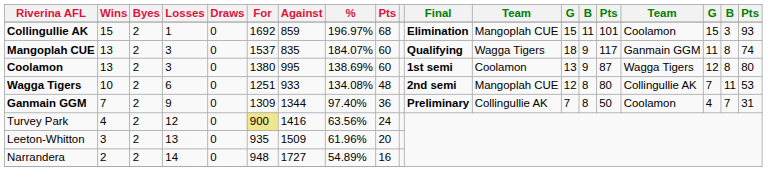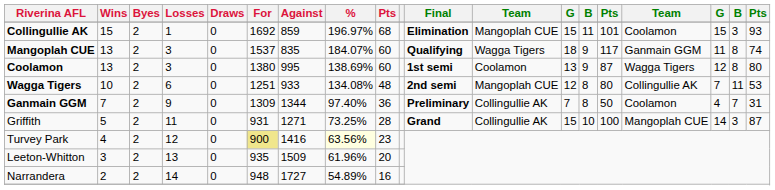+ row: Griffith | 5 | 2 | 11 | 0 | 931 | 1271 | 73.25% | 28 | Grand | Collingullie AK | 15 | 10 | 100 | Mangoplah CUE | 14 | 3 | 87
Turvey Park | %: no background -> lightyellow background
Turvey Park | column 9: 24 -> 23
